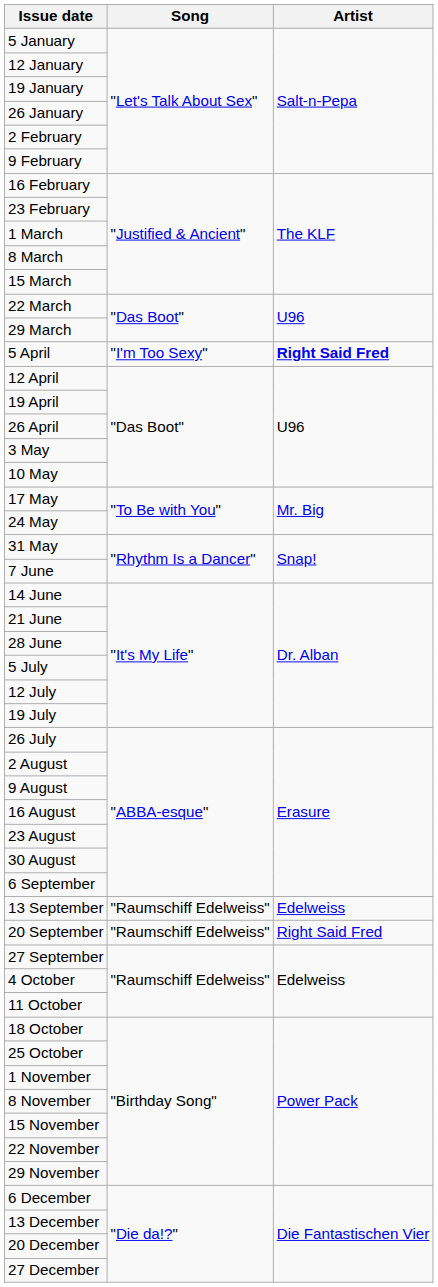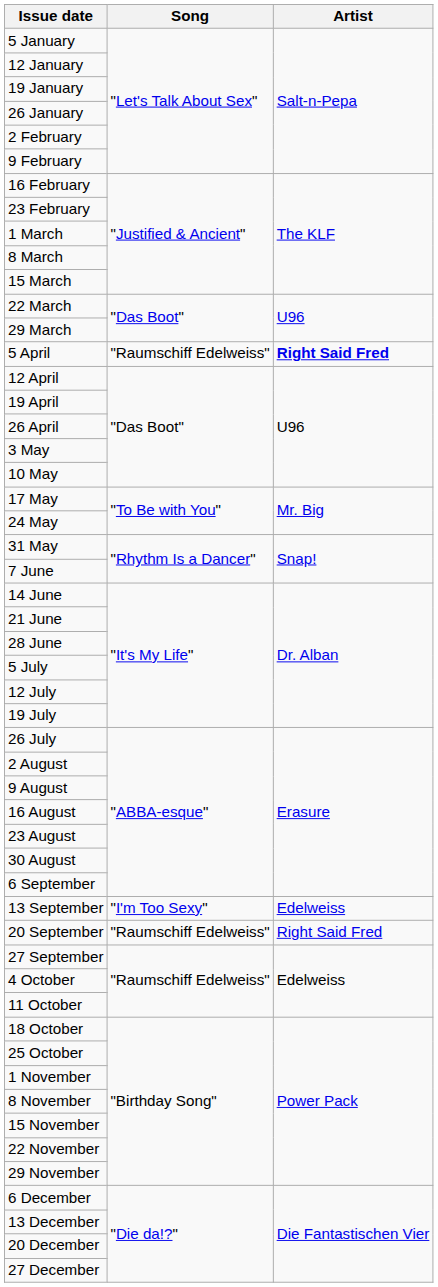5 April | Song: "I'm Too Sexy" -> "Raumschiff Edelweiss"
13 September | Song: "Raumschiff Edelweiss" -> "I'm Too Sexy"
